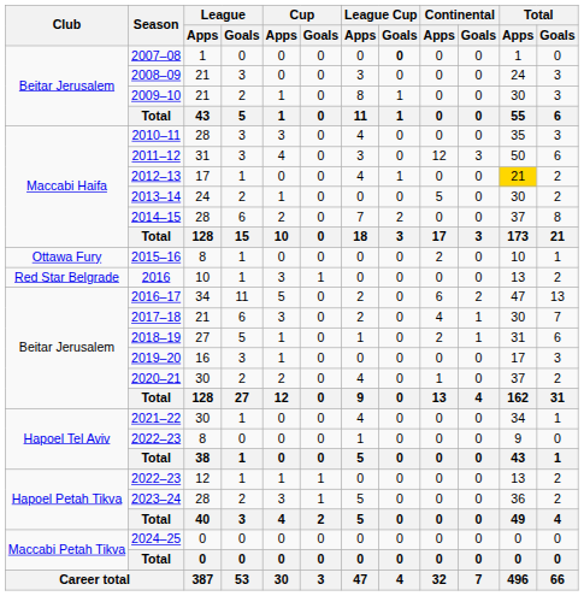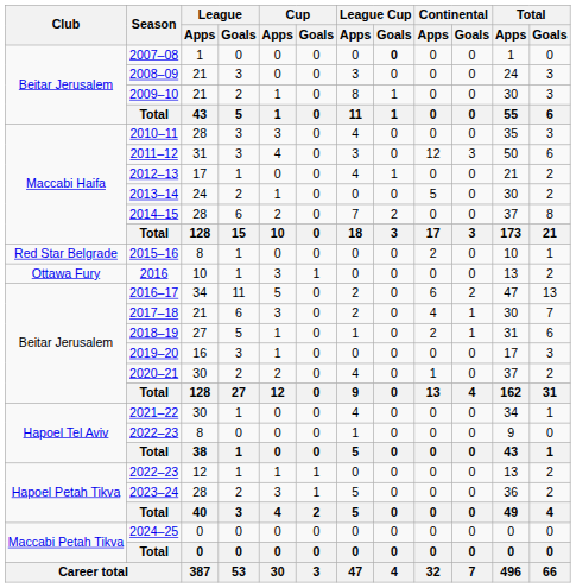2012–13 | Total / Apps: gold background -> no background
2015–16 | Club: Ottawa Fury -> Red Star Belgrade
2016 | Club: Red Star Belgrade -> Ottawa Fury
